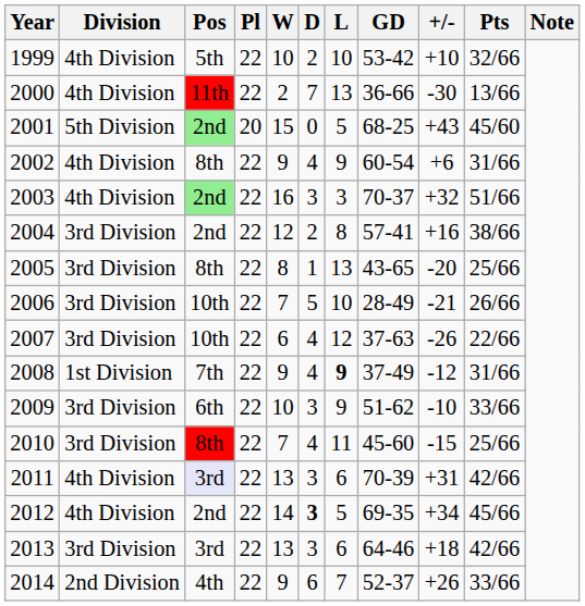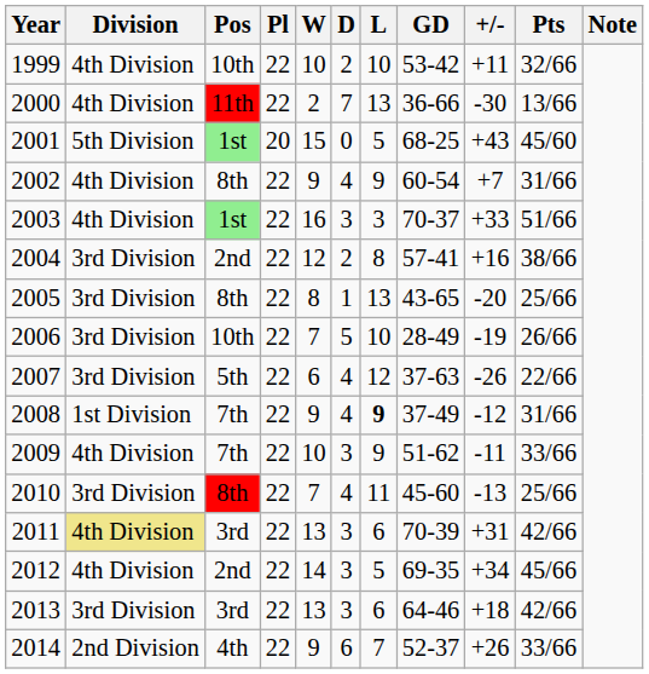1999 | Pos: 5th -> 10th
1999 | +/-: +10 -> +11
2001 | Pos: 2nd -> 1st
2002 | +/-: +6 -> +7
2003 | Pos: 2nd -> 1st
2003 | +/-: +32 -> +33
2006 | +/-: -21 -> -19
2007 | Pos: 10th -> 5th
2009 | Division: 3rd Division -> 4th Division
2009 | Pos: 6th -> 7th
2009 | +/-: -10 -> -11
2010 | +/-: -15 -> -13
2011 | Division: no background -> khaki background
2011 | Pos: lavender background -> no background
2012 | D: bold -> normal
